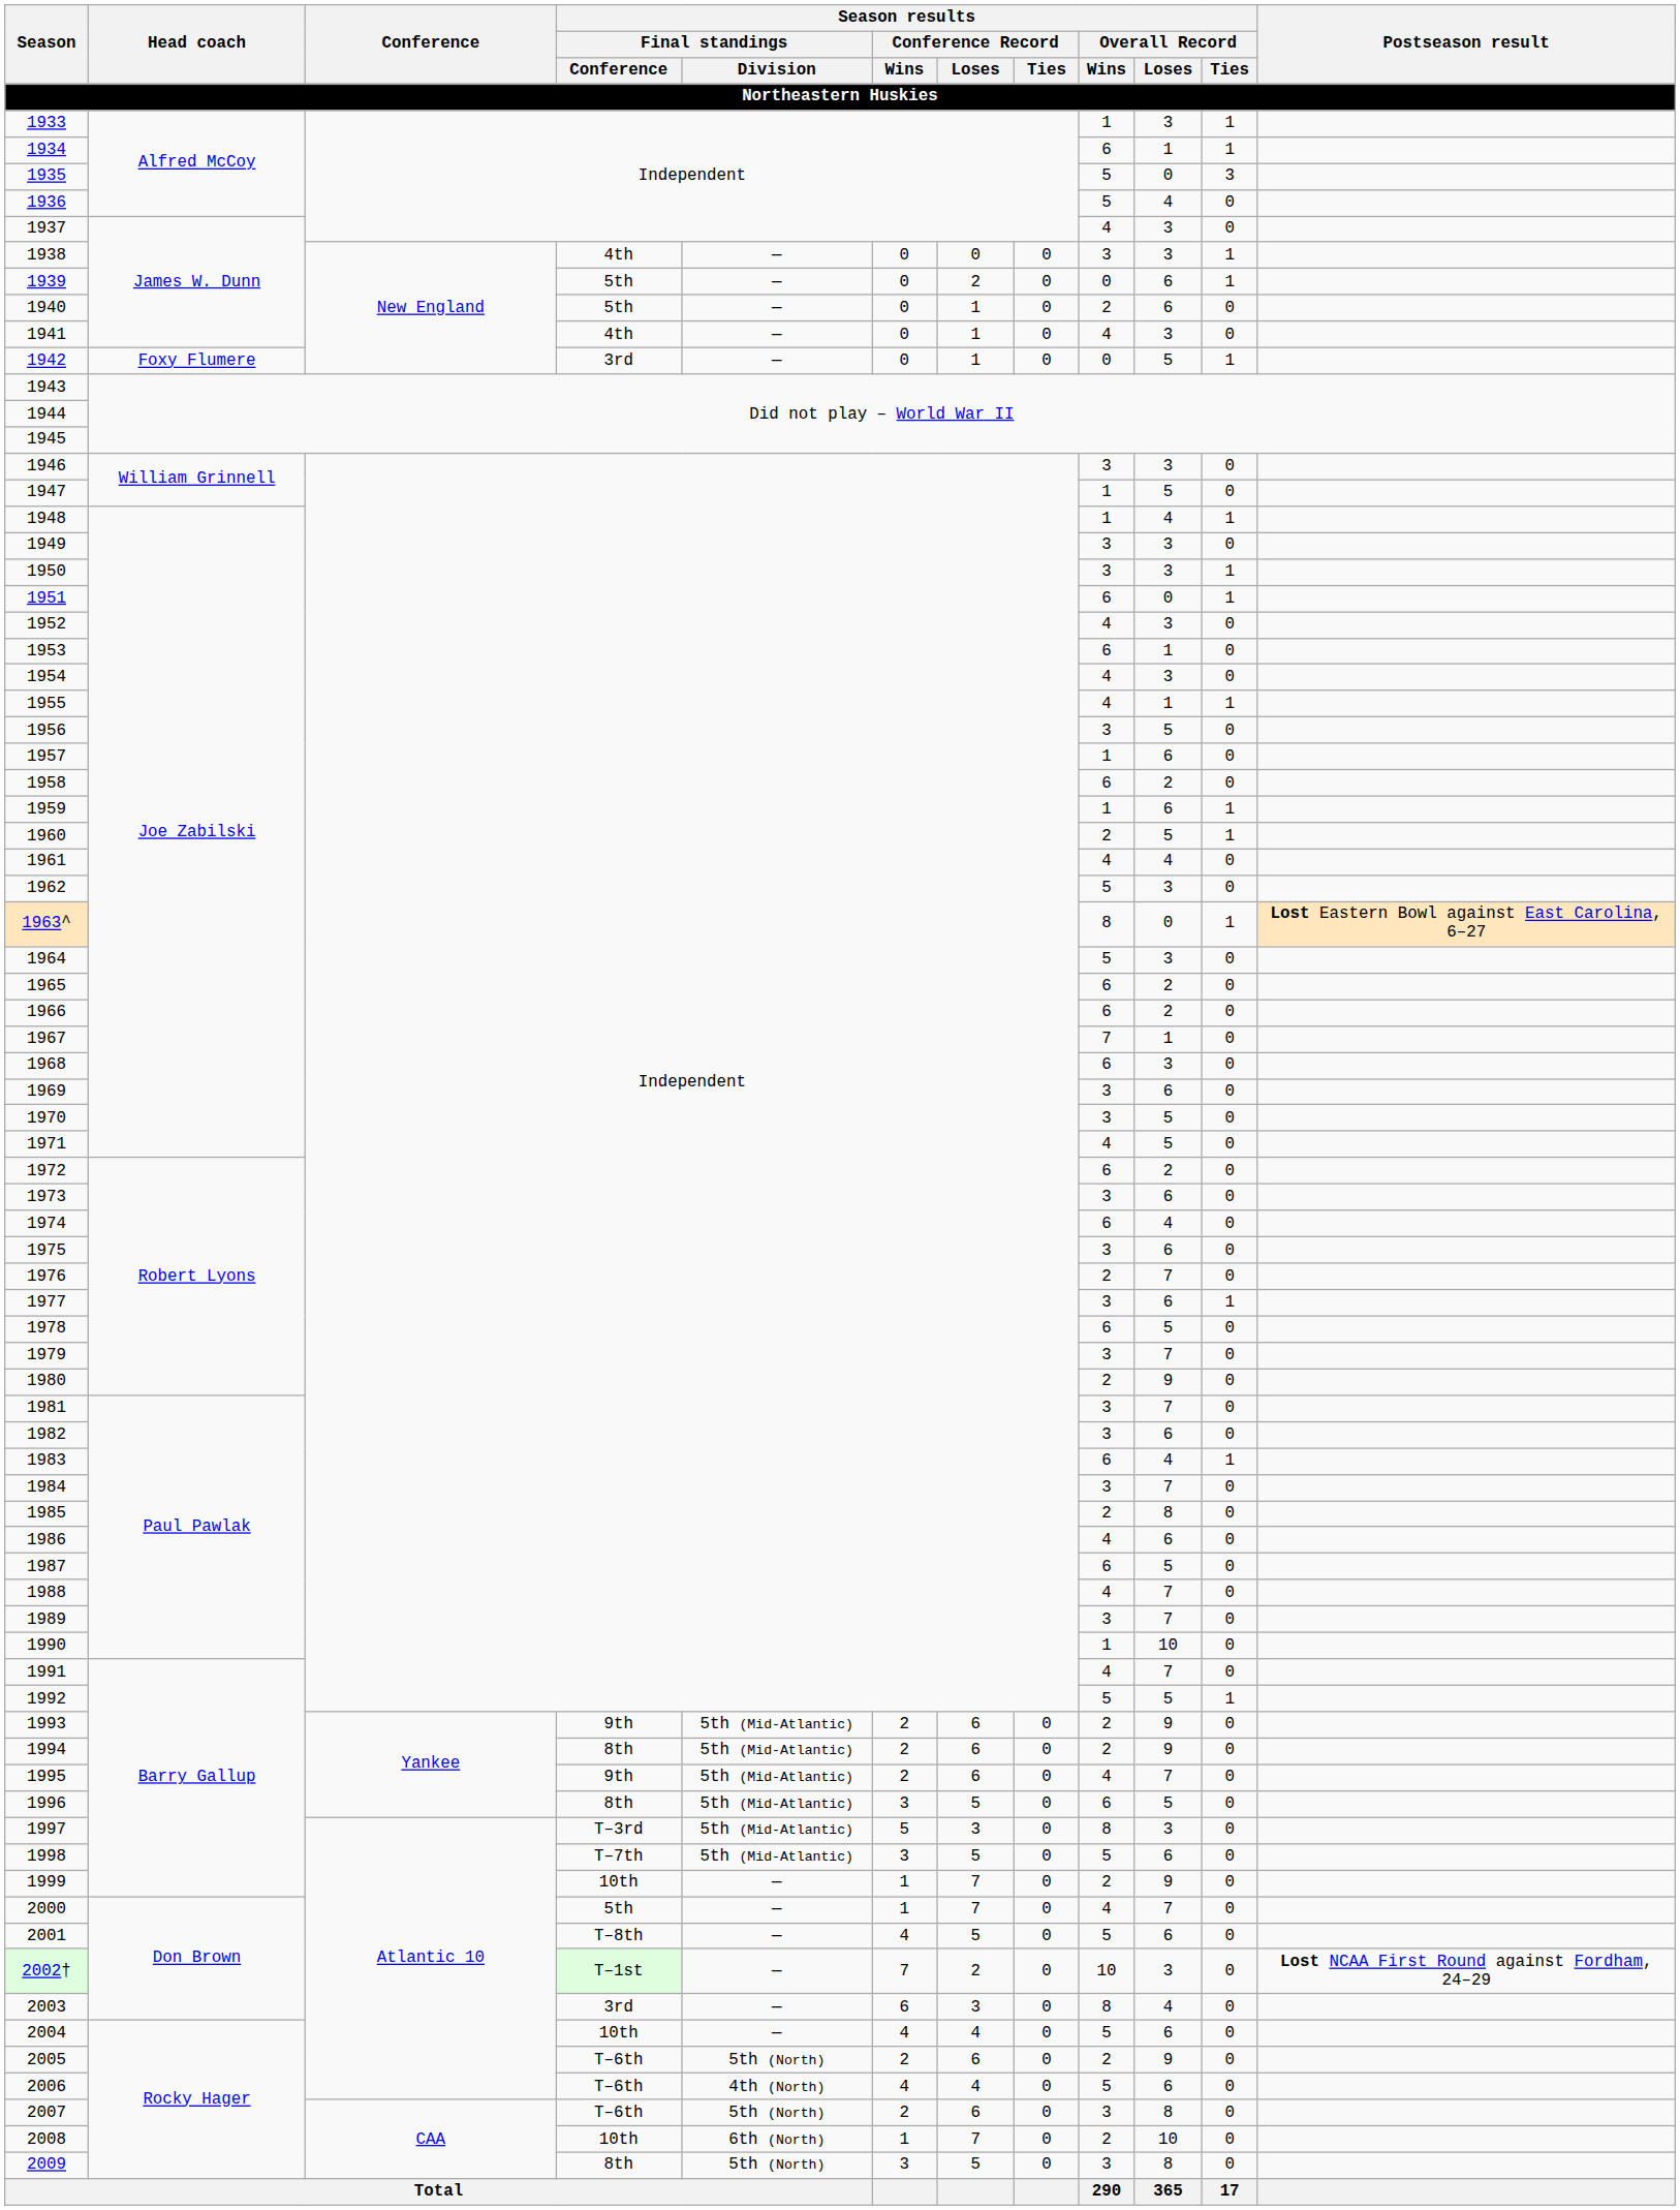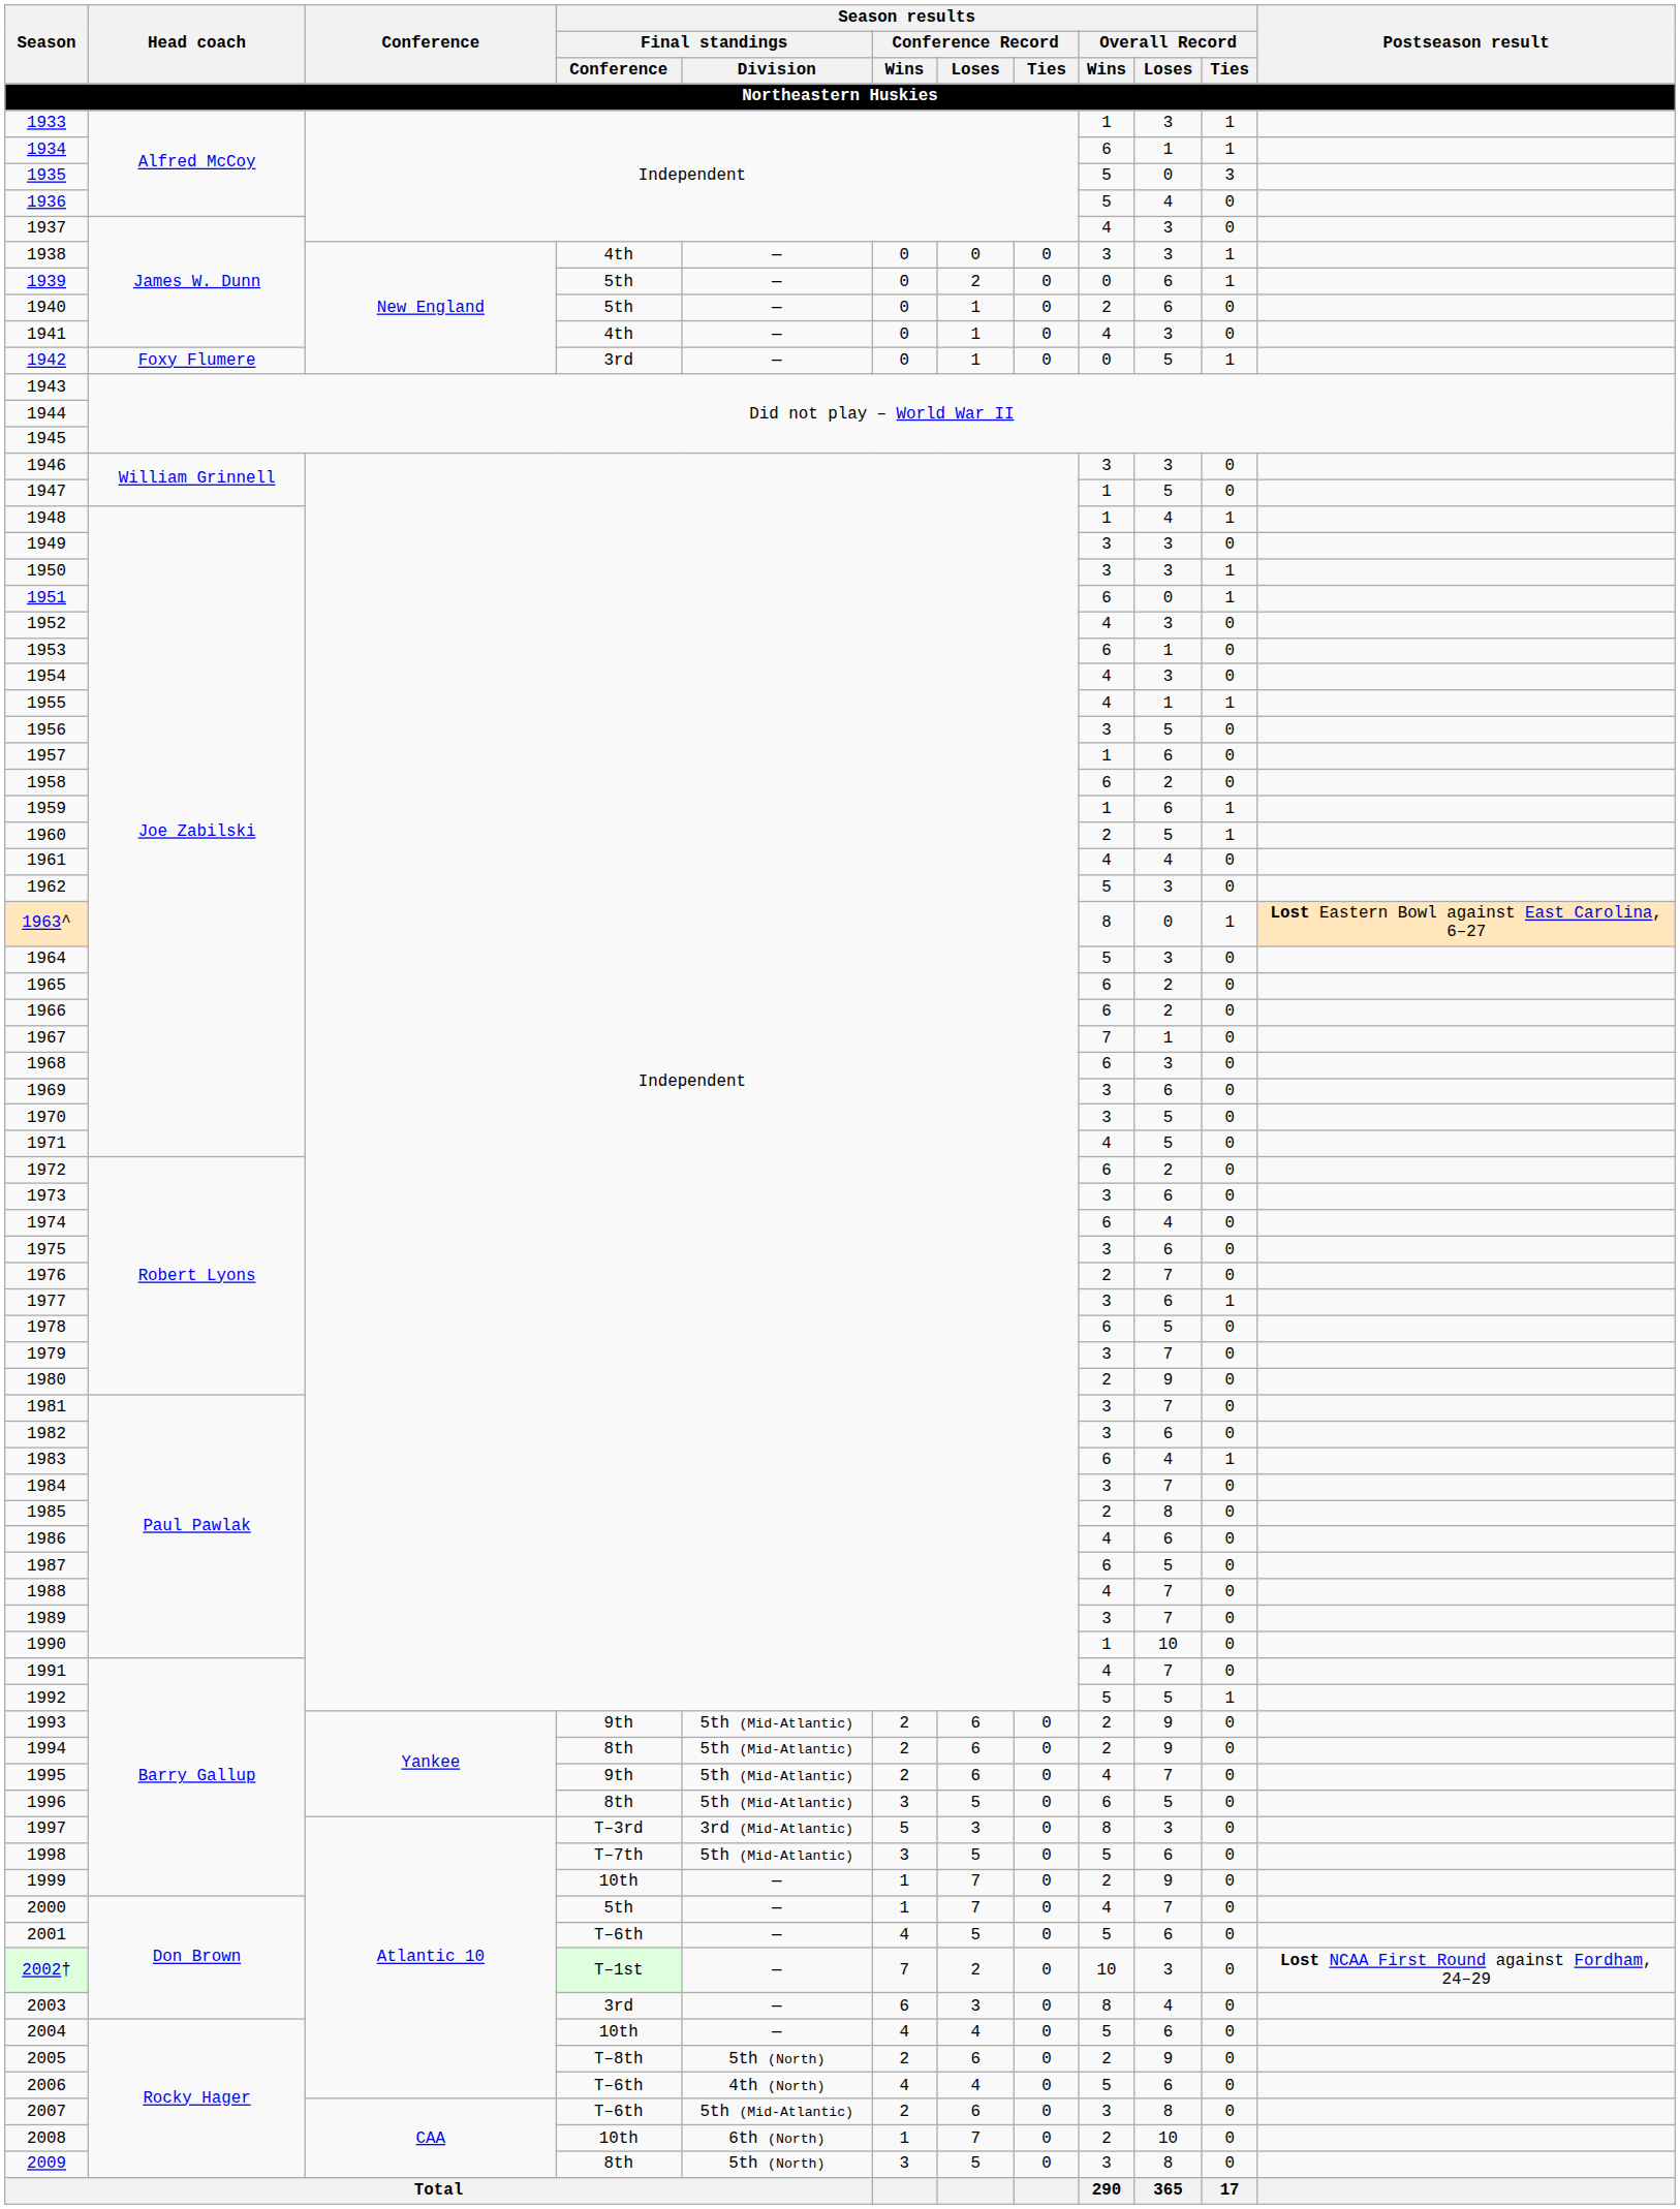1997 | Season results / Final standings / Division: 5th (Mid-Atlantic) -> 3rd (Mid-Atlantic)
2001 | Season results / Final standings / Conference: T–8th -> T–6th
2005 | Season results / Final standings / Conference: T–6th -> T–8th
2007 | Season results / Final standings / Division: 5th (North) -> 5th (Mid-Atlantic)
